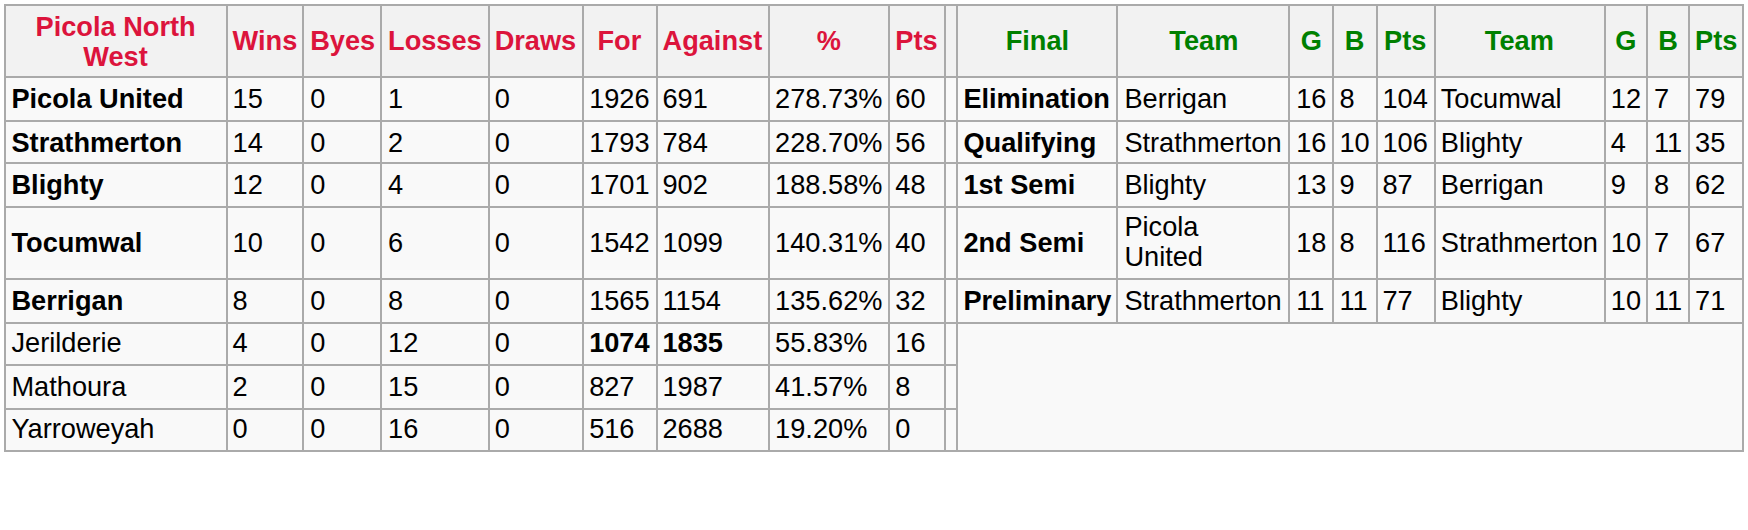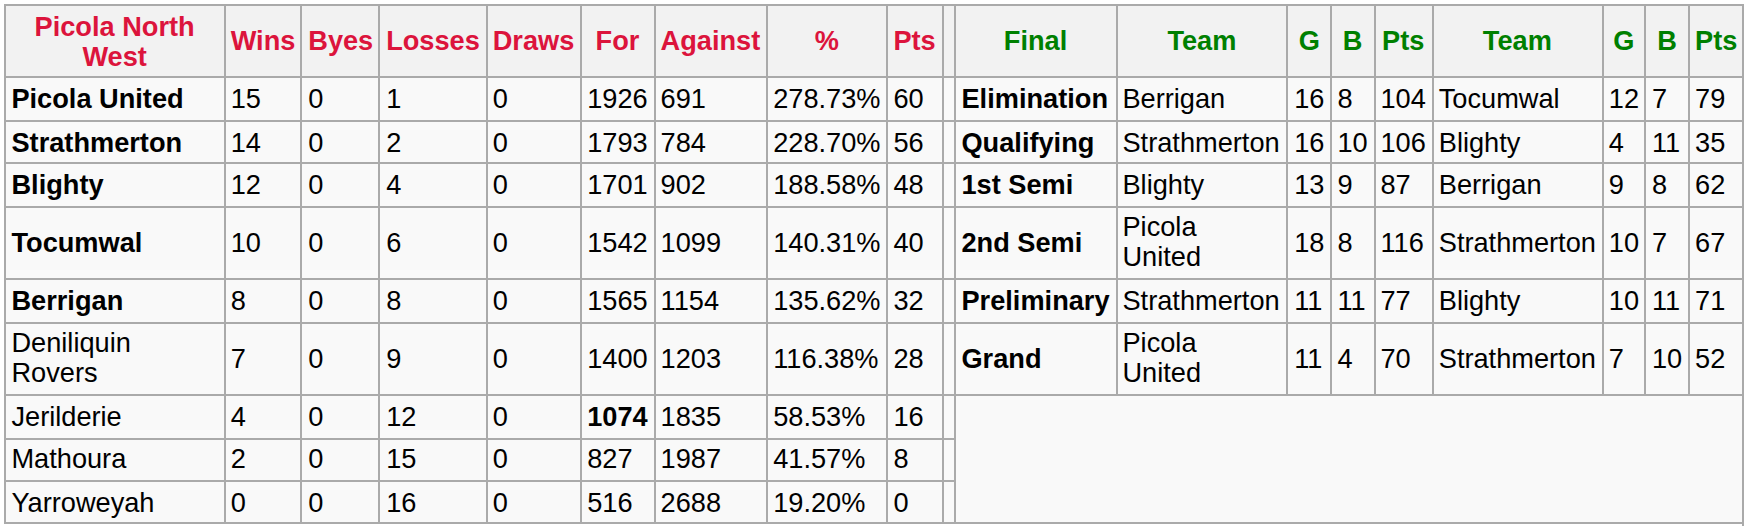+ row: Deniliquin Rovers | 7 | 0 | 9 | 0 | 1400 | 1203 | 116.38% | 28 | Grand | Picola United | 11 | 4 | 70 | Strathmerton | 7 | 10 | 52
Jerilderie | Against: bold -> normal
Jerilderie | %: 55.83% -> 58.53%
